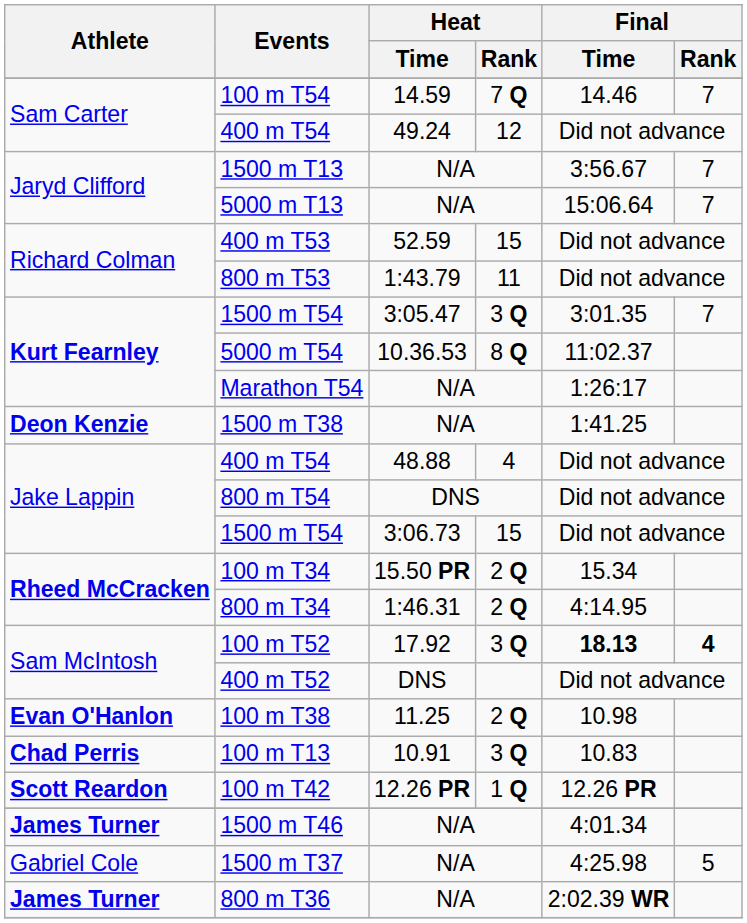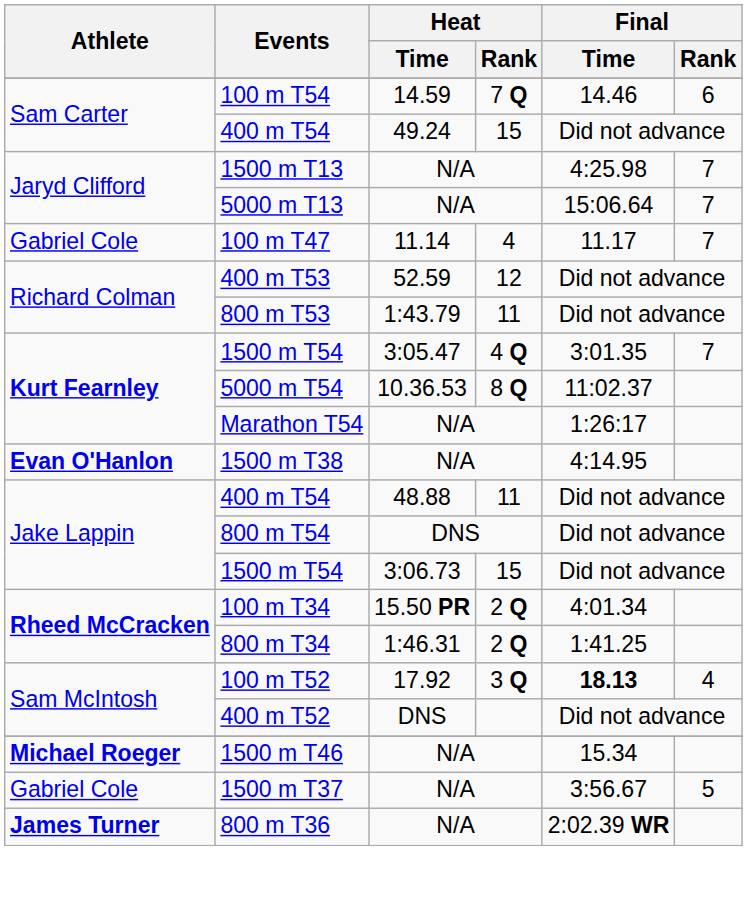100 m T54 | Final / Rank: 7 -> 6
400 m T54 / 49.24 | Heat / Rank: 12 -> 15
1500 m T13 | Final / Time: 3:56.67 -> 4:25.98
+ row: Gabriel Cole | 100 m T47 | 11.14 | 4 | 11.17 | 7
400 m T53 | Heat / Rank: 15 -> 12
1500 m T54 / 3:05.47 | Heat / Rank: 3 Q -> 4 Q
1500 m T38 | Athlete: Deon Kenzie -> Evan O'Hanlon
1500 m T38 | Final / Time: 1:41.25 -> 4:14.95
400 m T54 / 48.88 | Heat / Rank: 4 -> 11
100 m T34 | Final / Time: 15.34 -> 4:01.34
800 m T34 | Final / Time: 4:14.95 -> 1:41.25
100 m T52 | Final / Rank: bold -> normal
- row: Evan O'Hanlon | 100 m T38 | 11.25 | 2 Q | 10.98
- row: Chad Perris | 100 m T13 | 10.91 | 3 Q | 10.83
- row: Scott Reardon | 100 m T42 | 12.26 PR | 1 Q | 12.26 PR
1500 m T46 | Athlete: James Turner -> Michael Roeger
1500 m T46 | Final / Time: 4:01.34 -> 15.34
1500 m T37 | Final / Time: 4:25.98 -> 3:56.67
